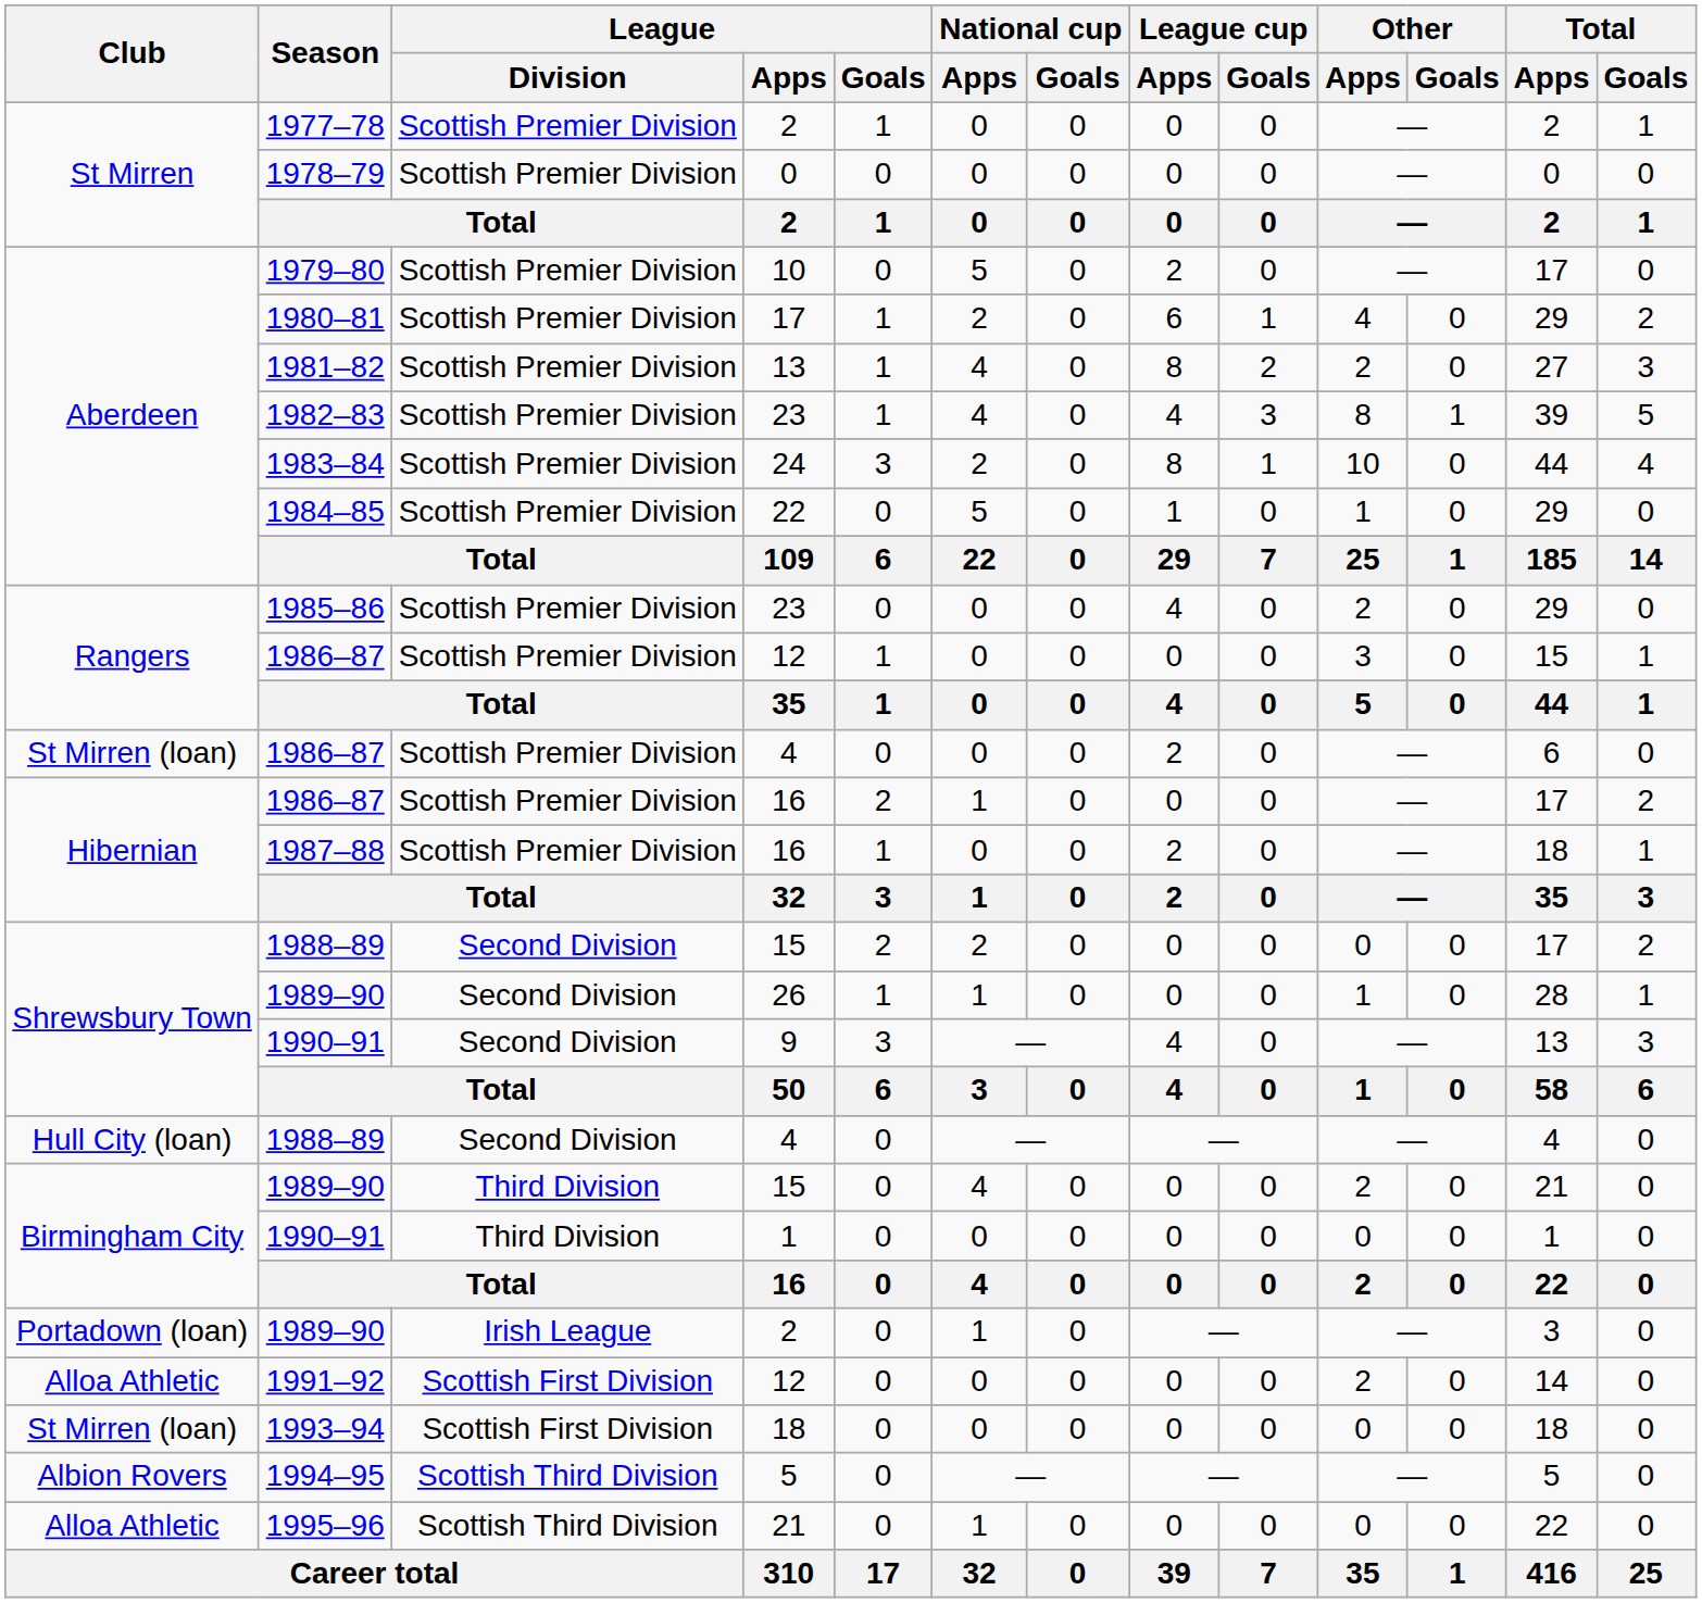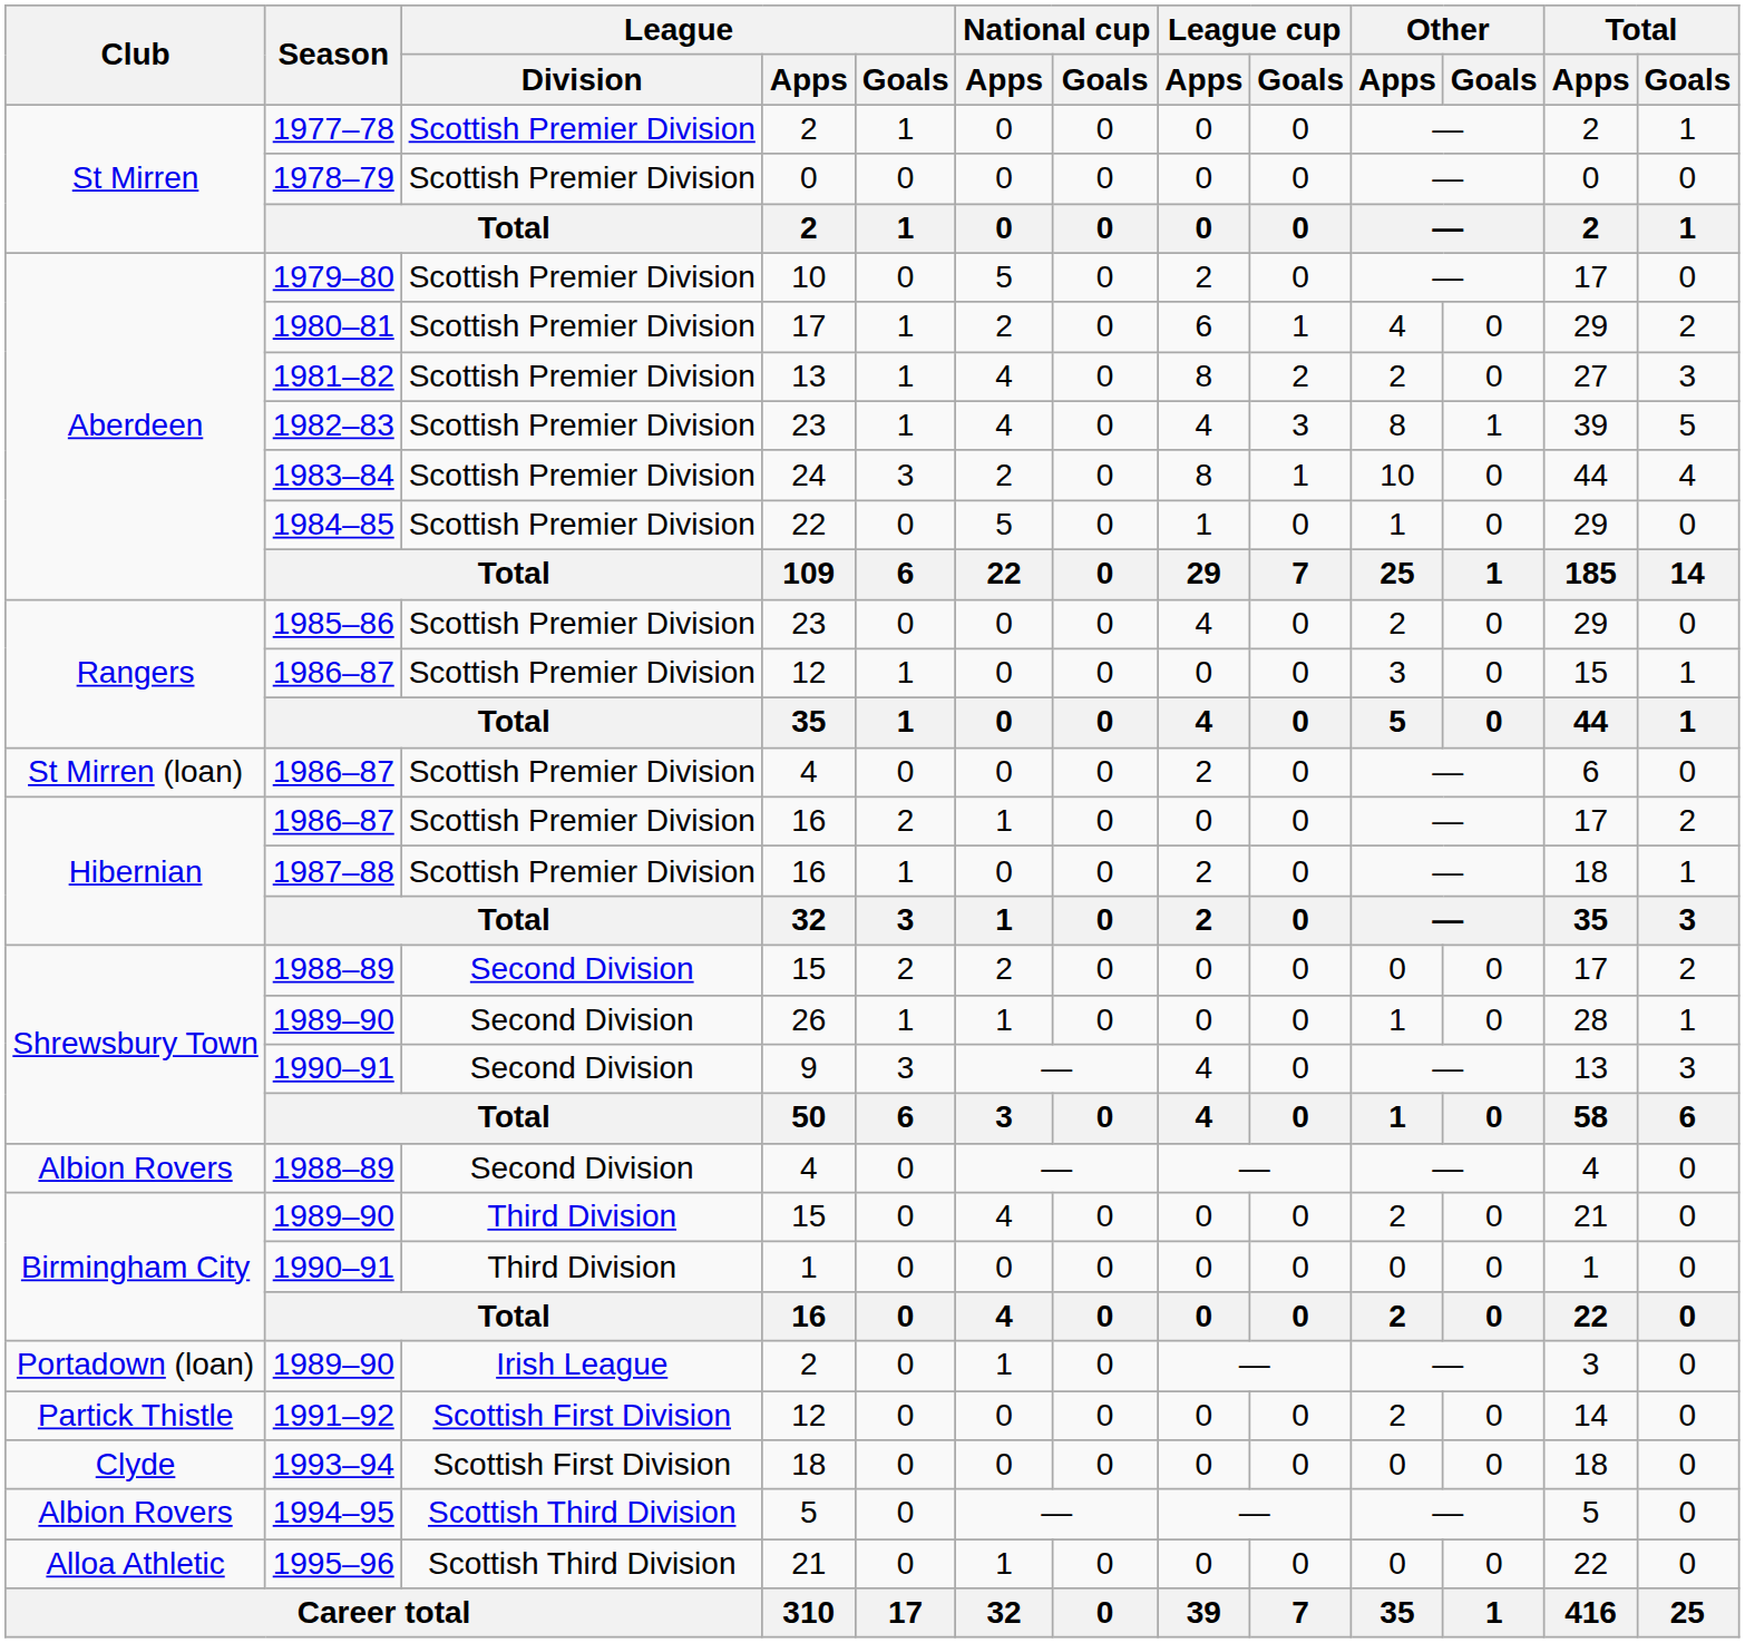1988–89 / 4 | Club: Hull City (loan) -> Albion Rovers
1991–92 | Club: Alloa Athletic -> Partick Thistle
1993–94 | Club: St Mirren (loan) -> Clyde
